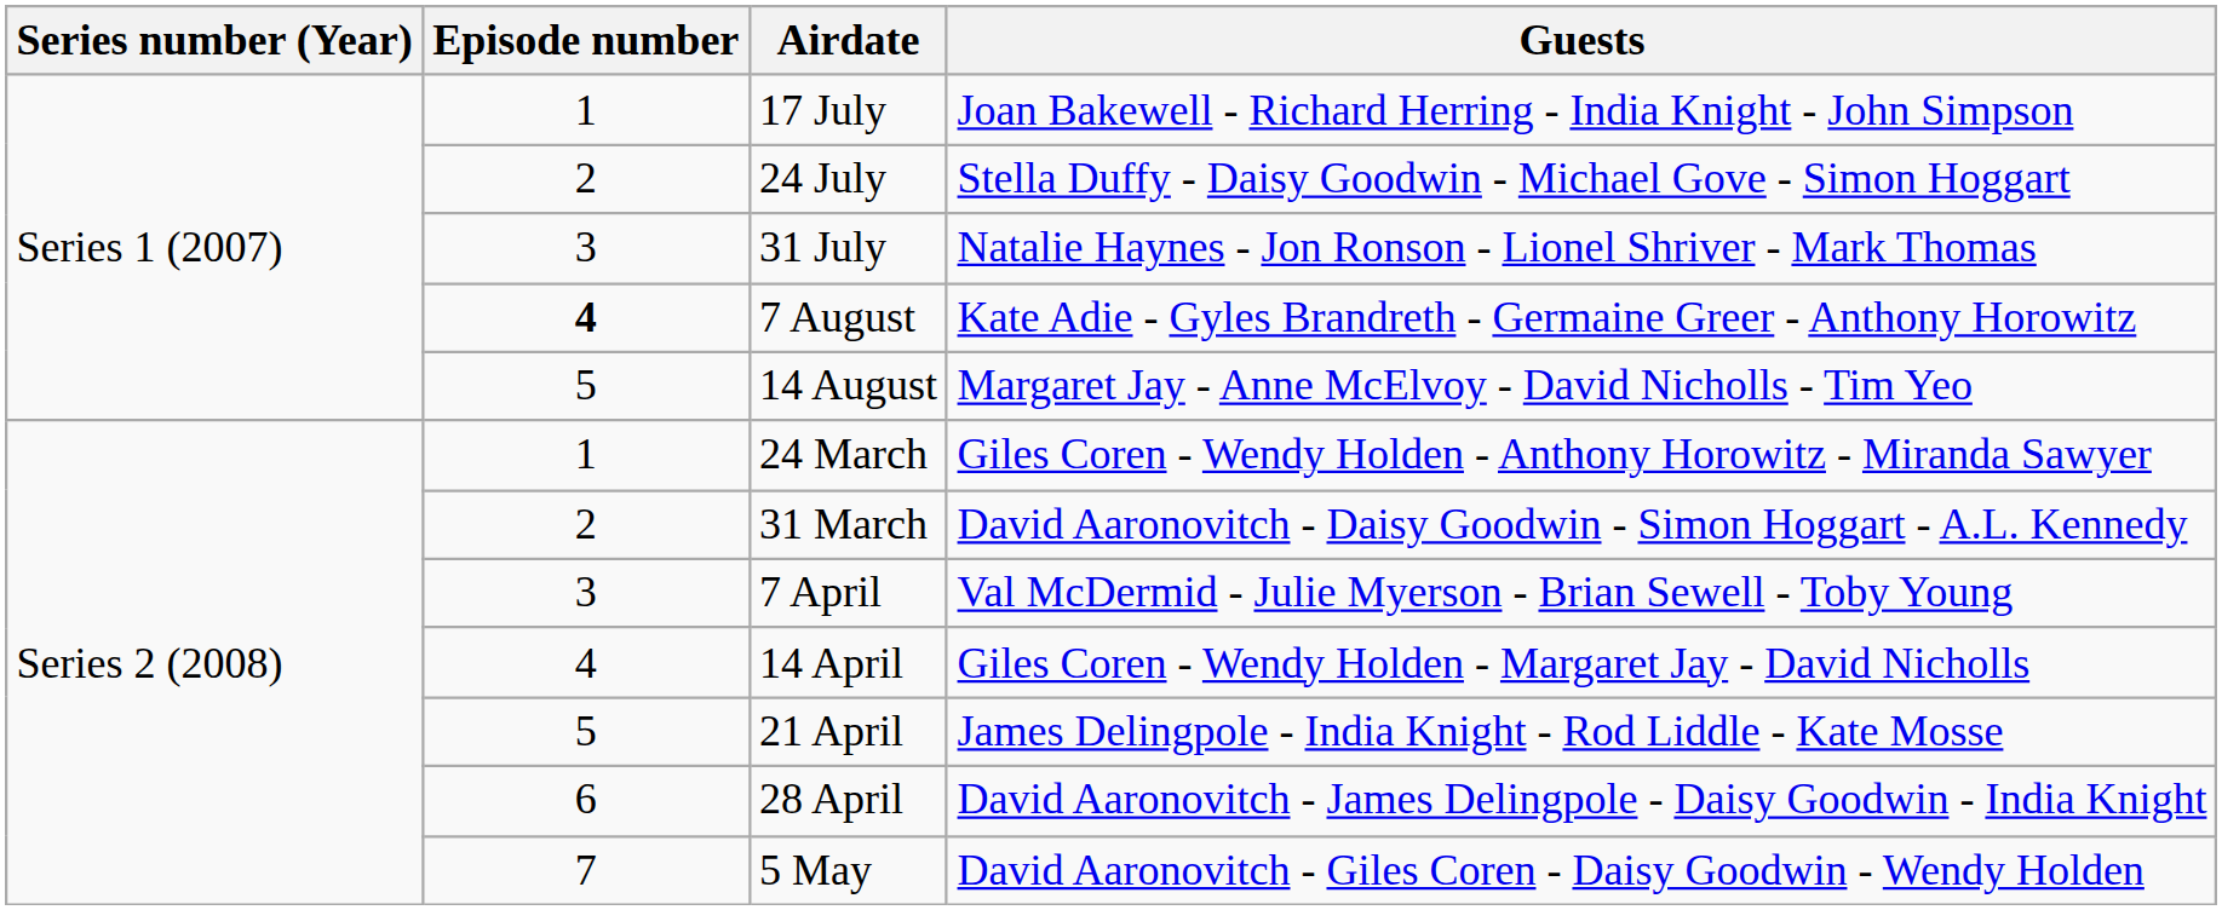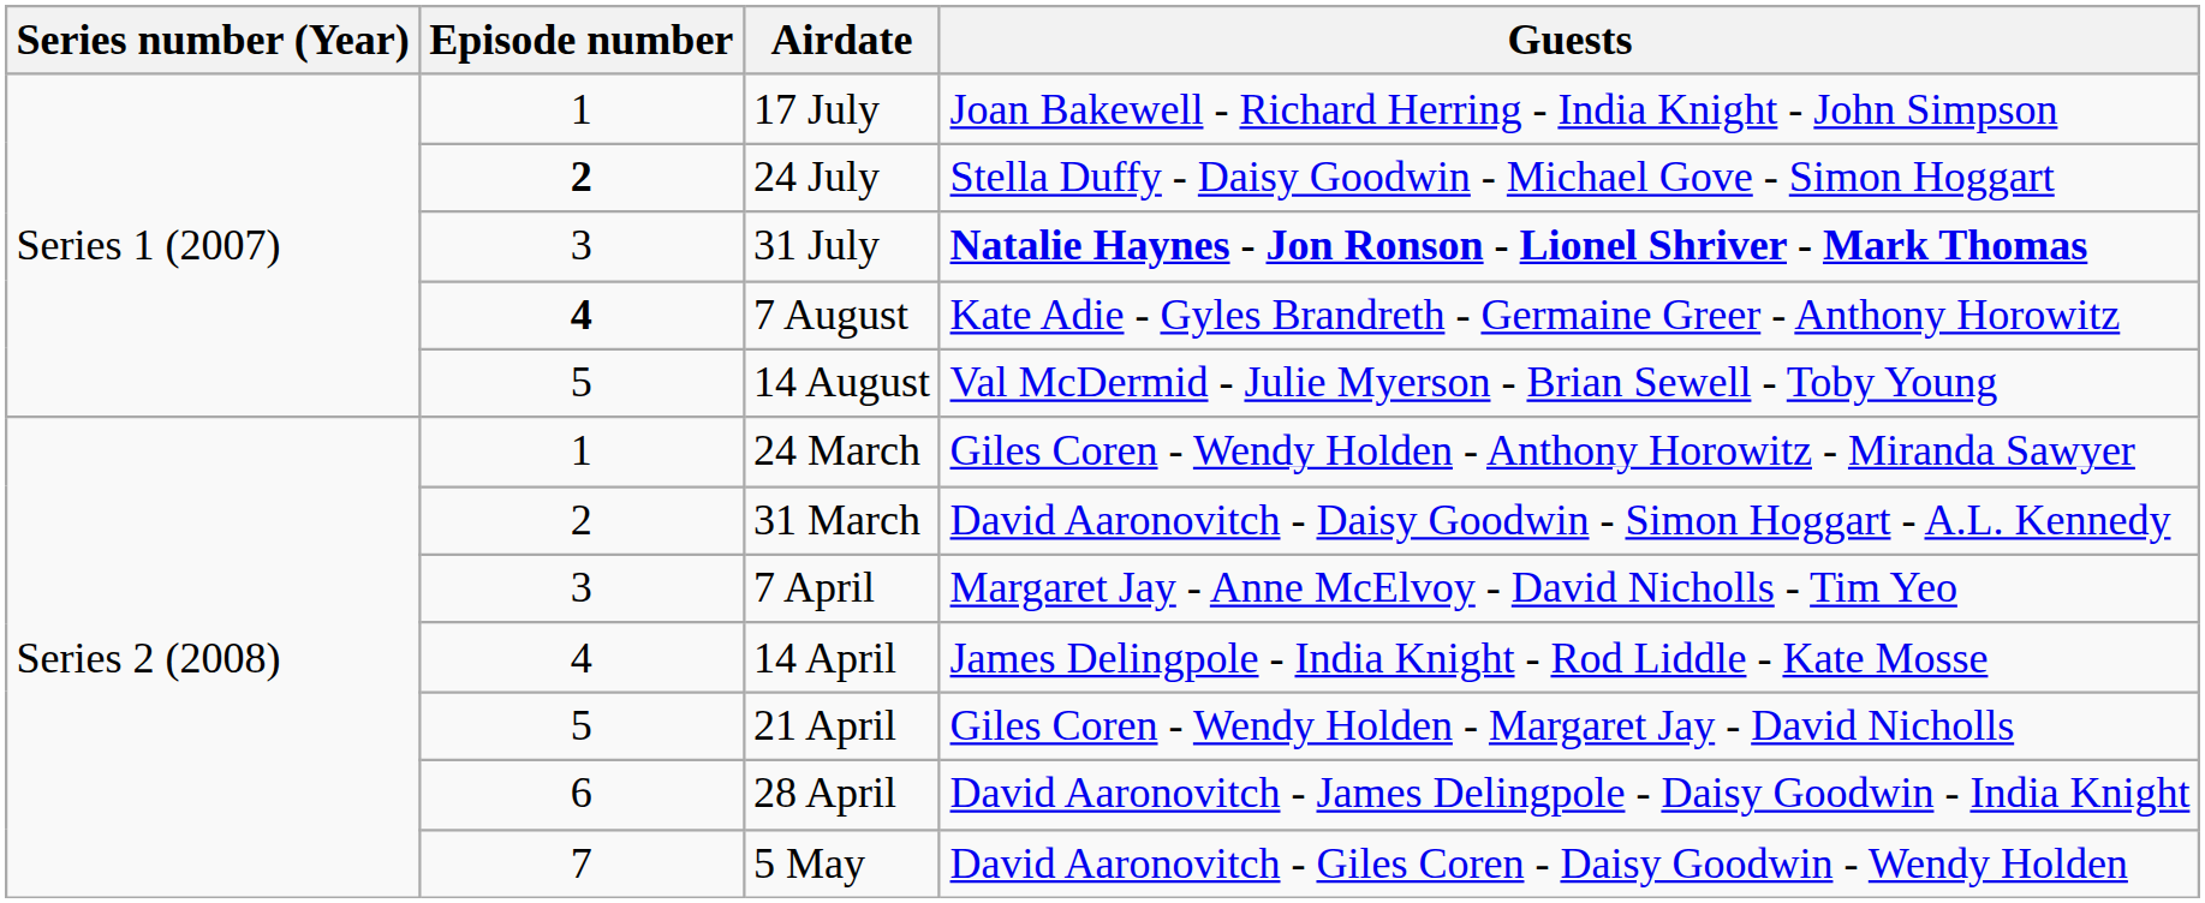24 July | Episode number: normal -> bold
31 July | Guests: normal -> bold
14 August | Guests: Margaret Jay - Anne McElvoy - David Nicholls - Tim Yeo -> Val McDermid - Julie Myerson - Brian Sewell - Toby Young
7 April | Guests: Val McDermid - Julie Myerson - Brian Sewell - Toby Young -> Margaret Jay - Anne McElvoy - David Nicholls - Tim Yeo
14 April | Guests: Giles Coren - Wendy Holden - Margaret Jay - David Nicholls -> James Delingpole - India Knight - Rod Liddle - Kate Mosse
21 April | Guests: James Delingpole - India Knight - Rod Liddle - Kate Mosse -> Giles Coren - Wendy Holden - Margaret Jay - David Nicholls
